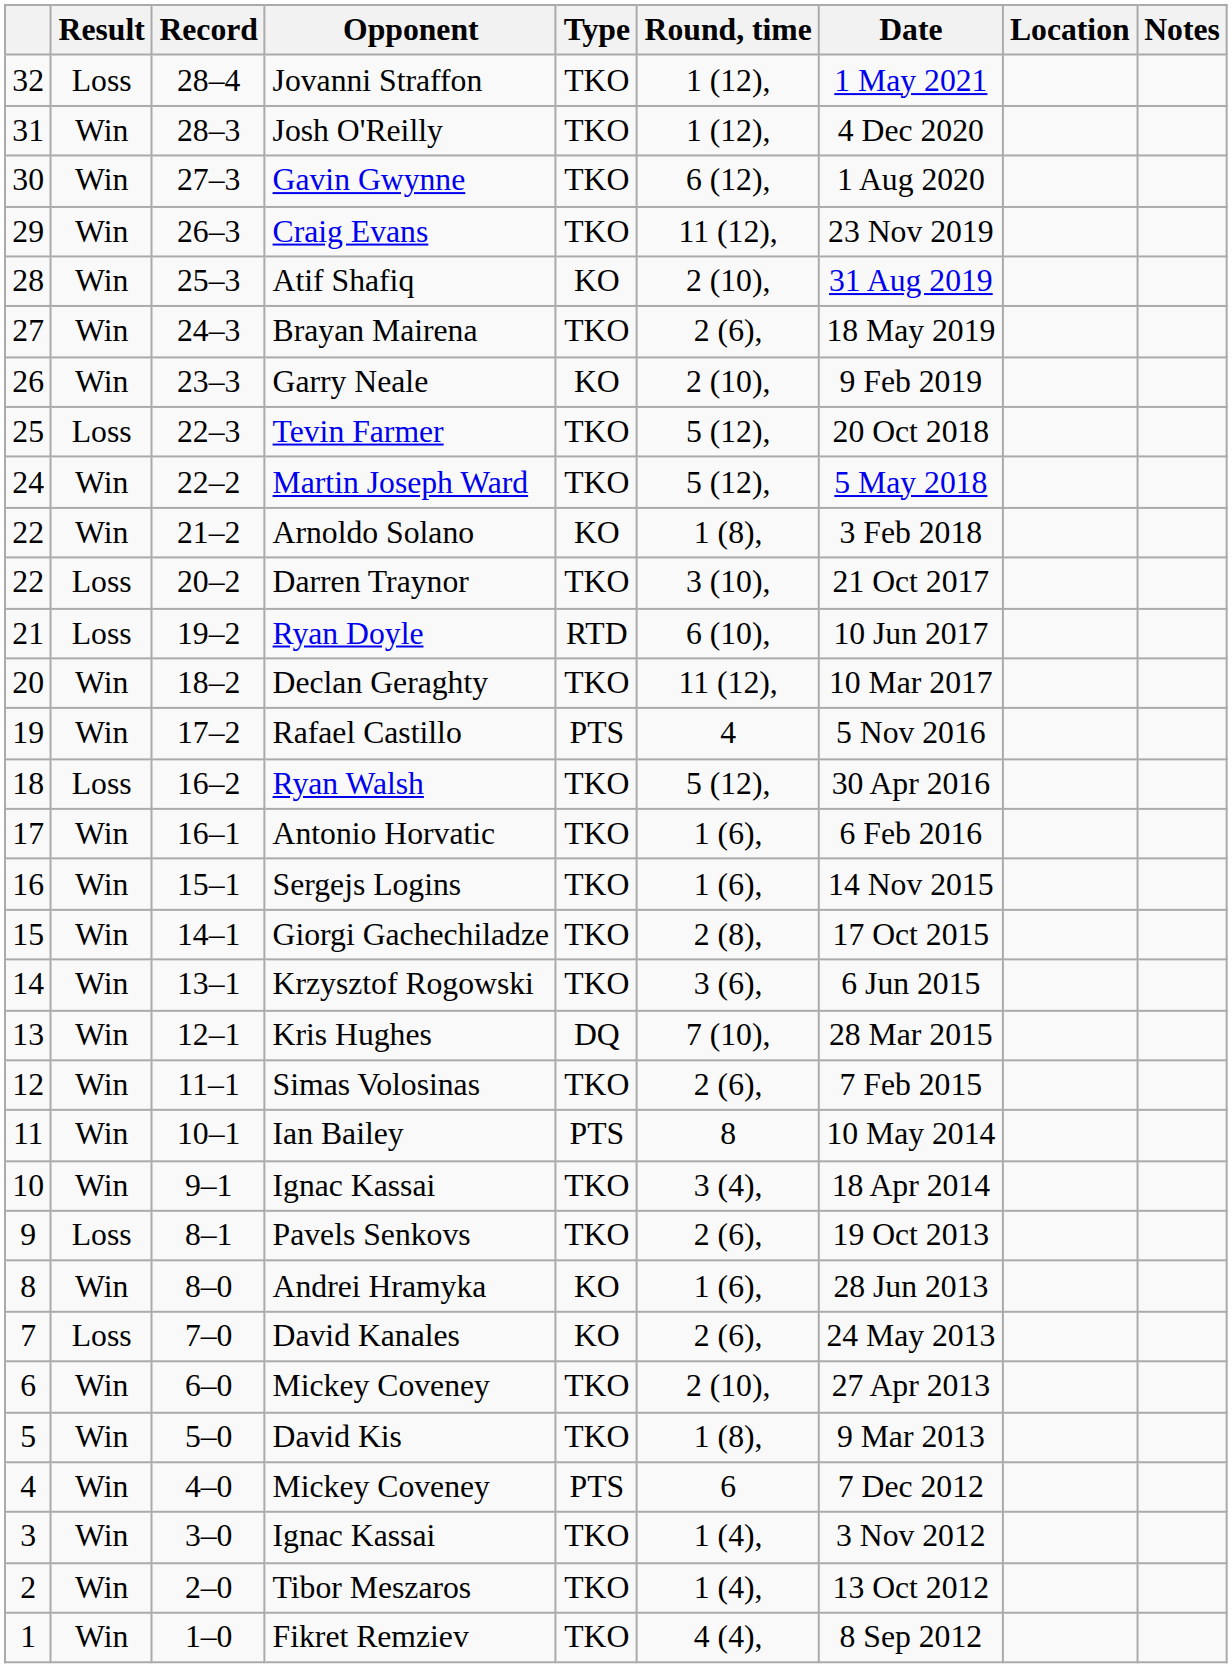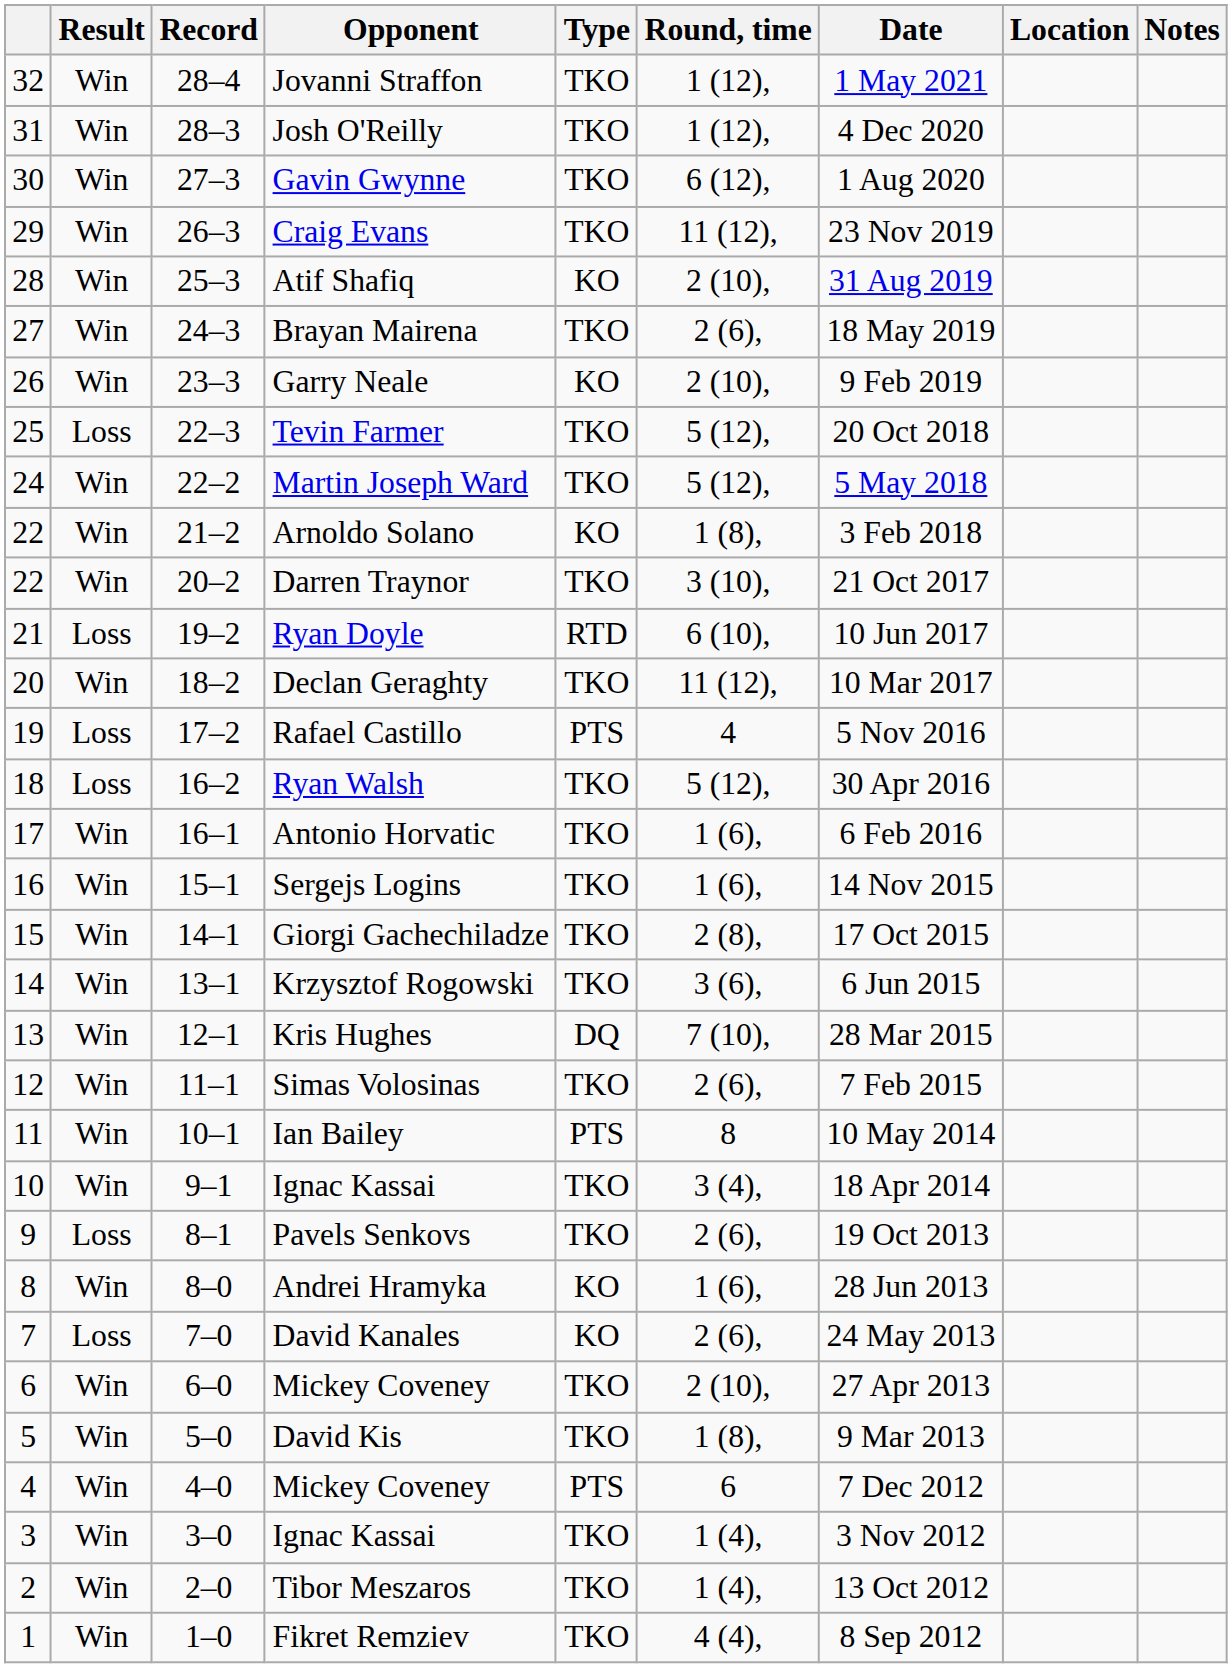Jovanni Straffon | Result: Loss -> Win
Darren Traynor | Result: Loss -> Win
Rafael Castillo | Result: Win -> Loss
